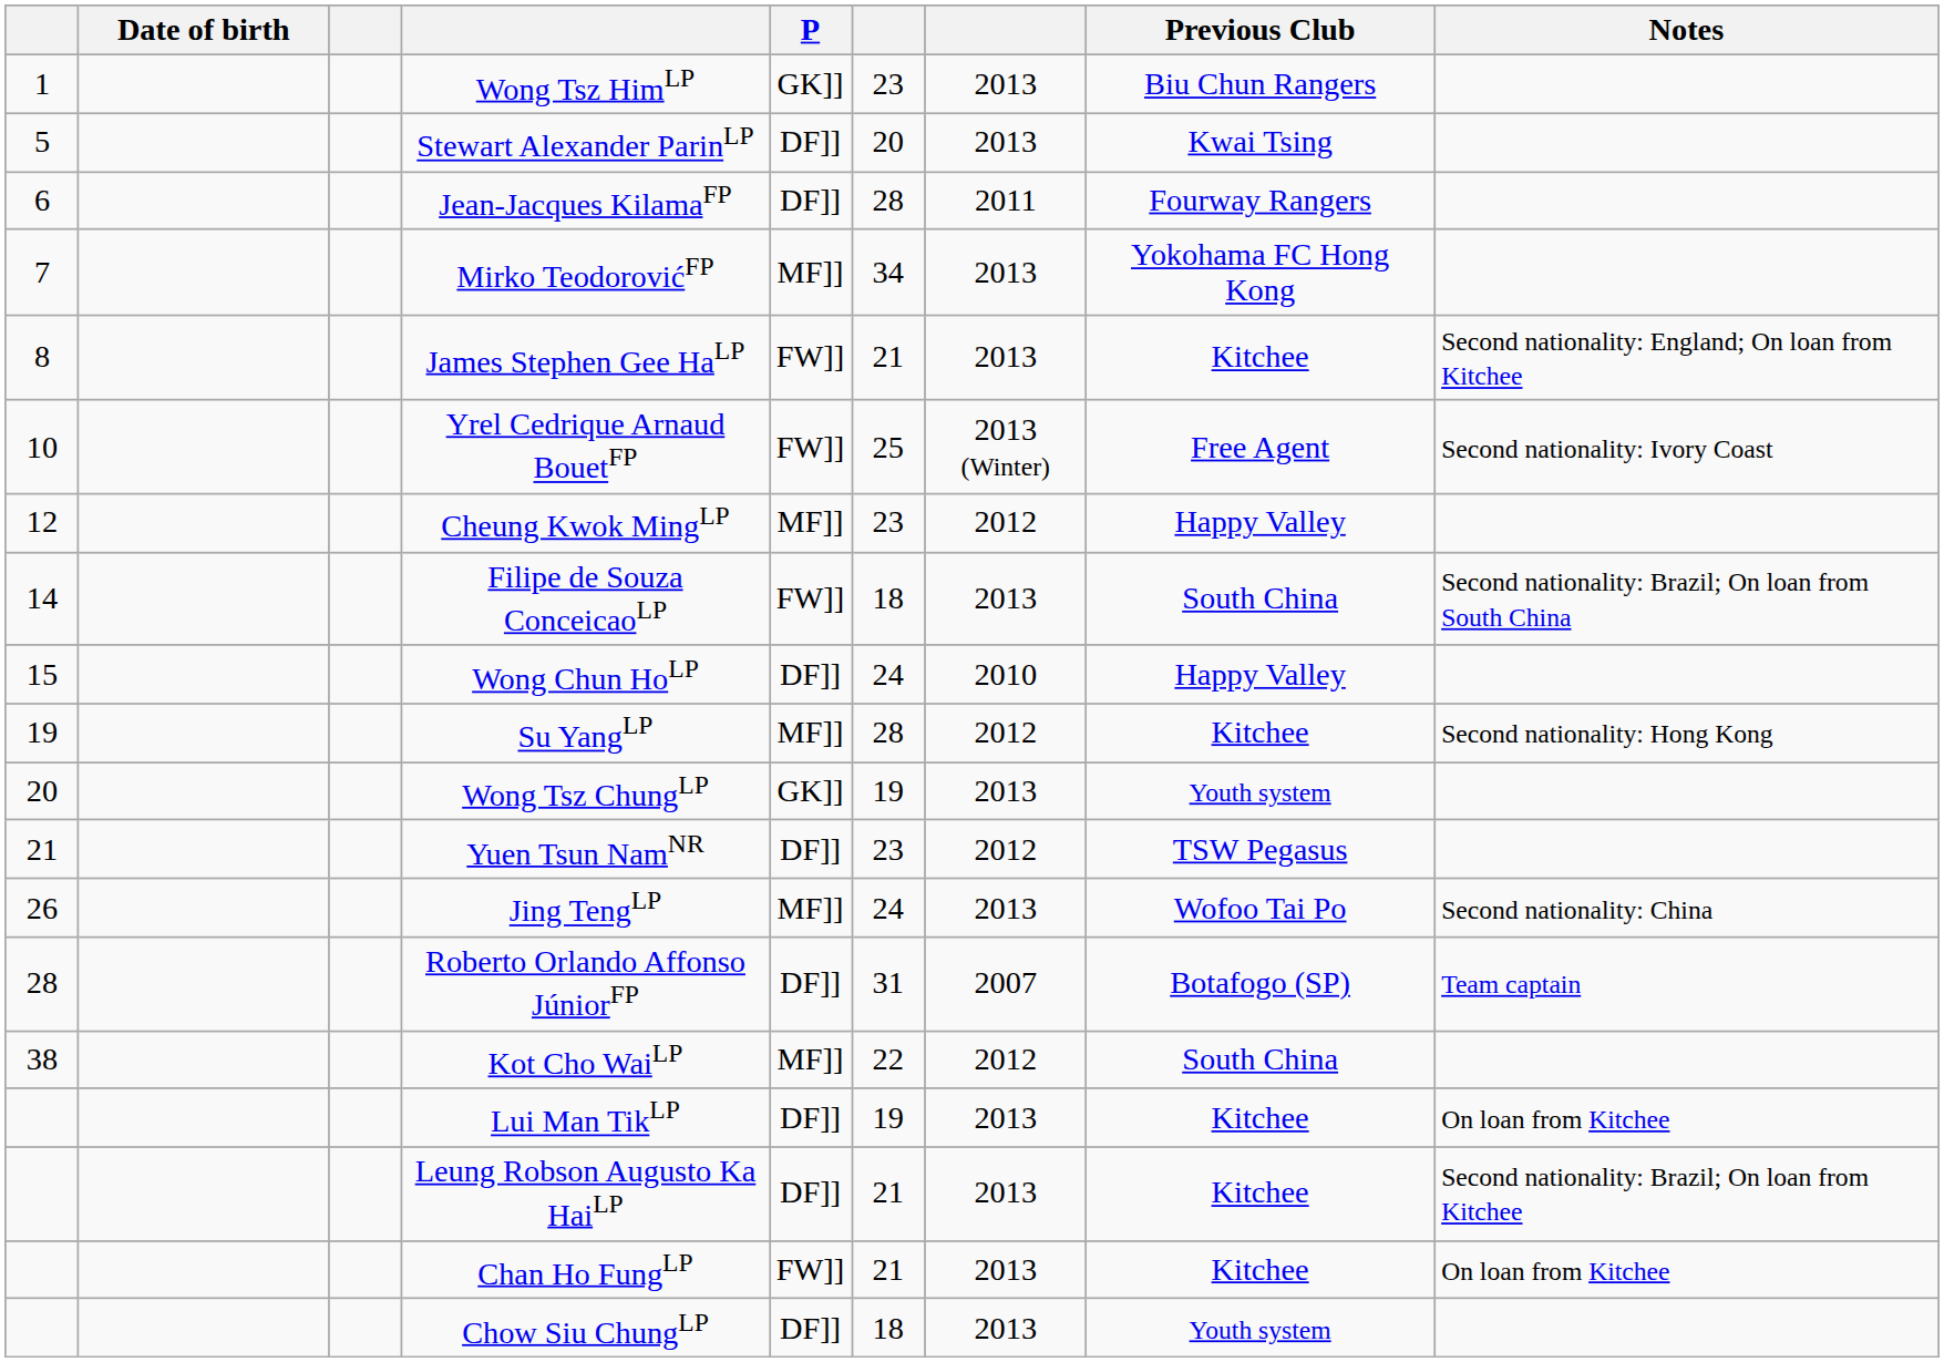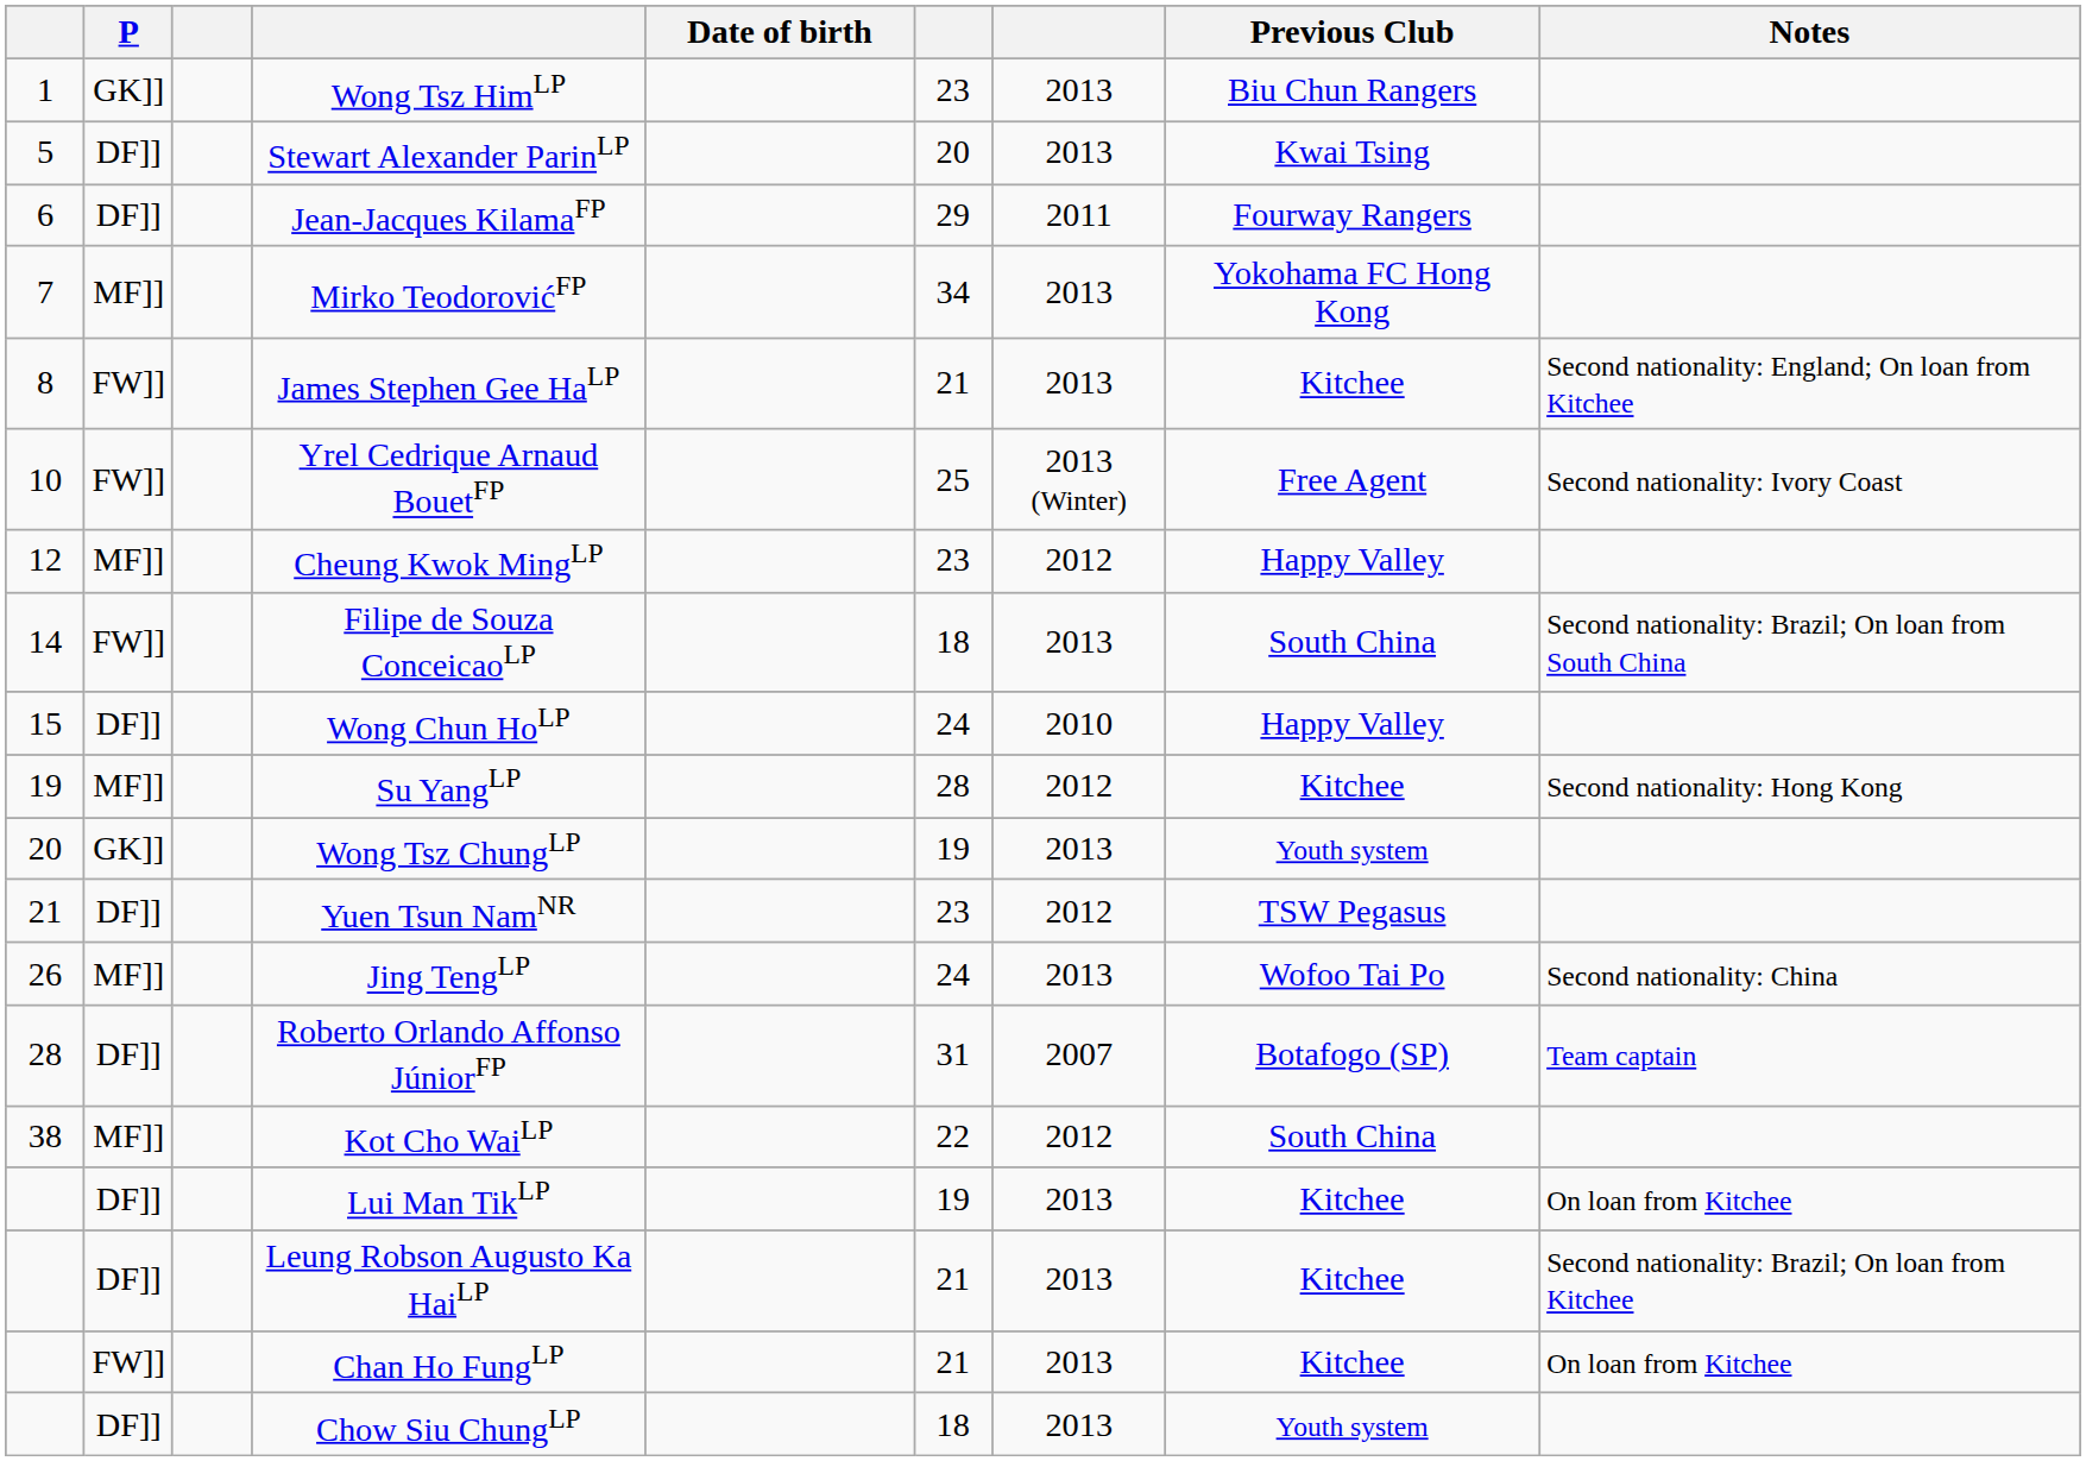columns swapped: P <-> Date of birth
Jean-Jacques KilamaFP | column 6: 28 -> 29
